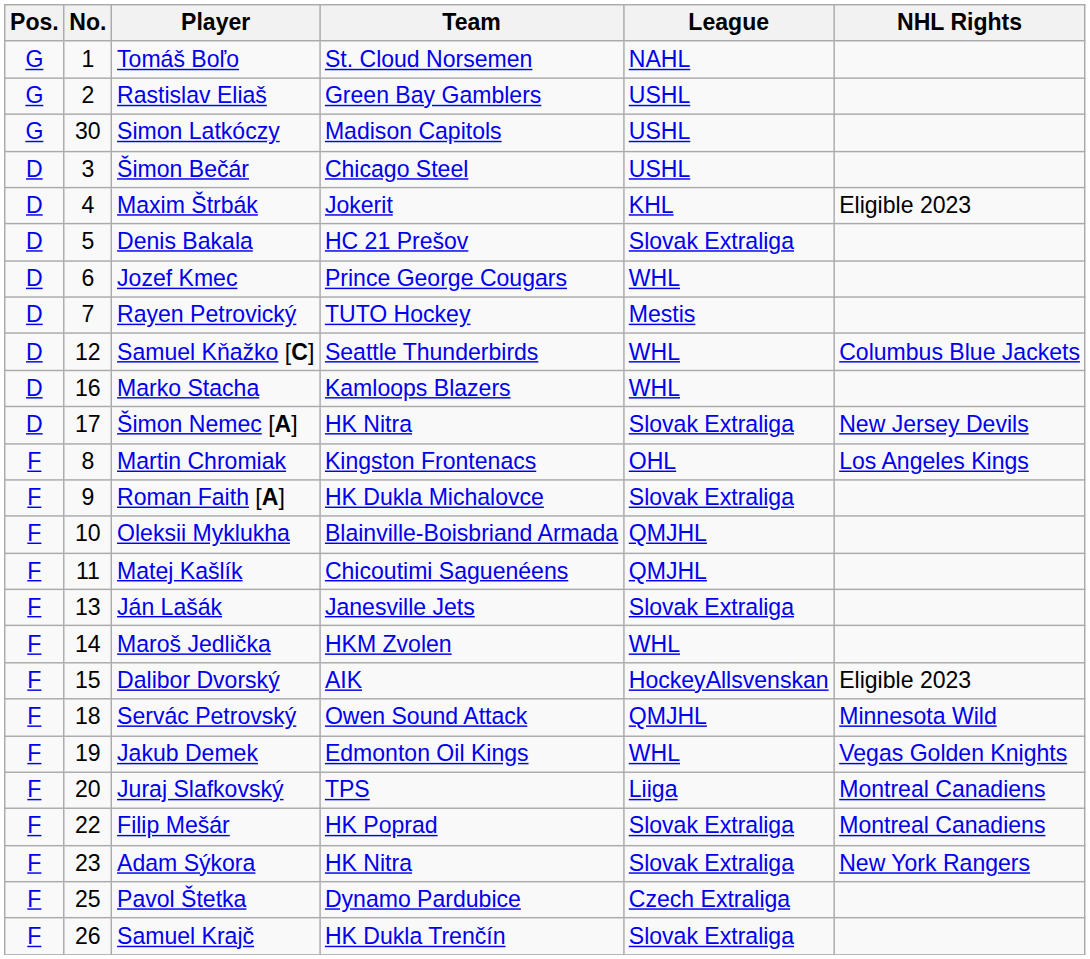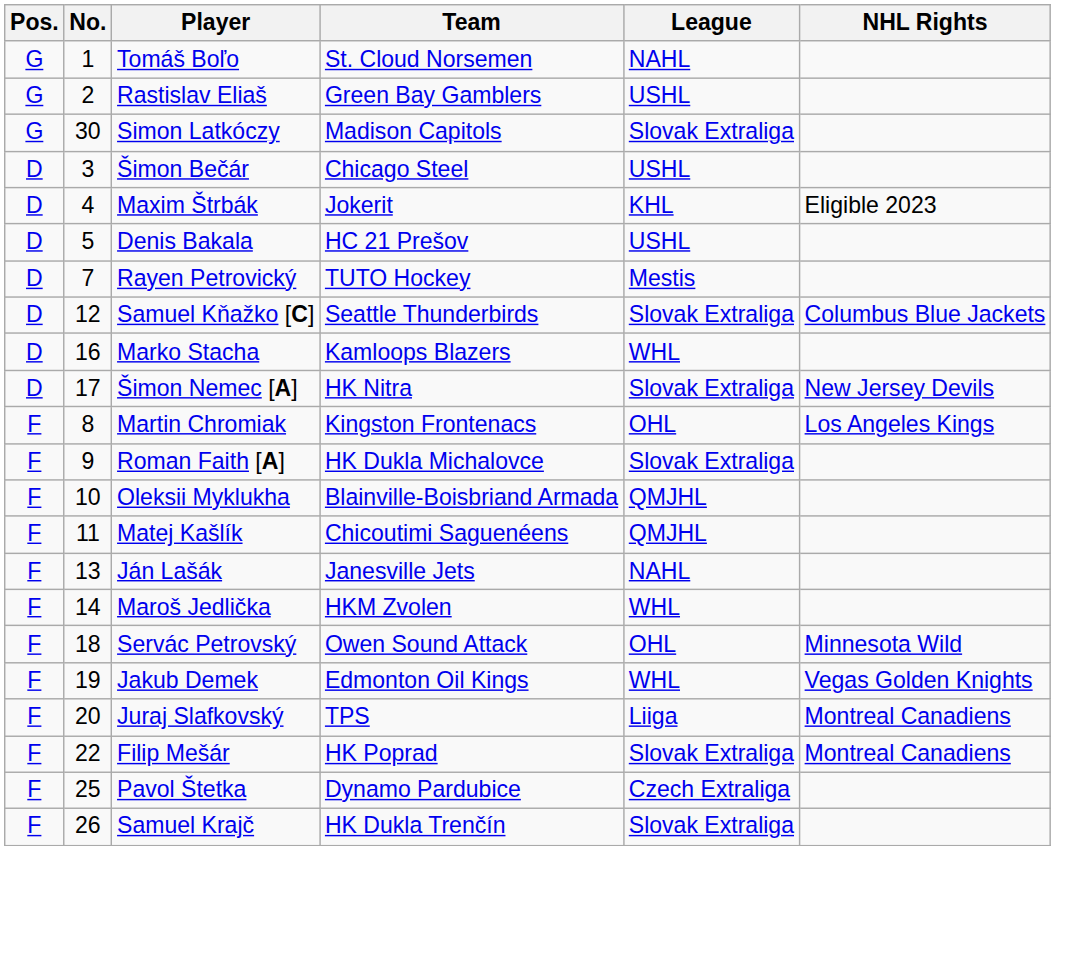Simon Latkóczy | League: USHL -> Slovak Extraliga
Denis Bakala | League: Slovak Extraliga -> USHL
- row: D | 6 | Jozef Kmec | Prince George Cougars | WHL
Samuel Kňažko [C] | League: WHL -> Slovak Extraliga
Ján Lašák | League: Slovak Extraliga -> NAHL
- row: F | 15 | Dalibor Dvorský | AIK | HockeyAllsvenskan | Eligible 2023
Servác Petrovský | League: QMJHL -> OHL
- row: F | 23 | Adam Sýkora | HK Nitra | Slovak Extraliga | New York Rangers
